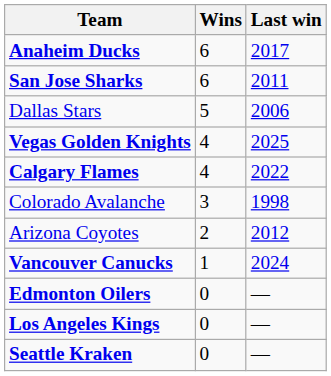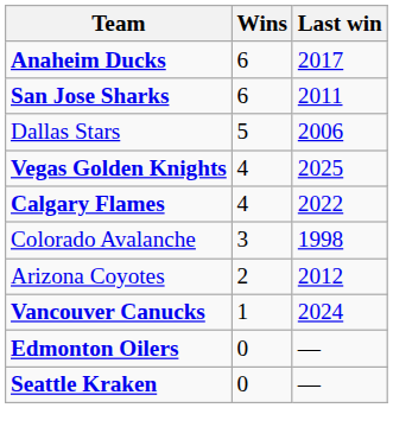- row: Los Angeles Kings | 0 | —
